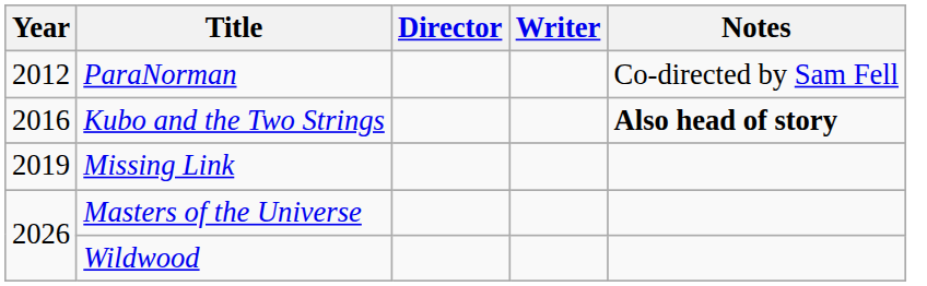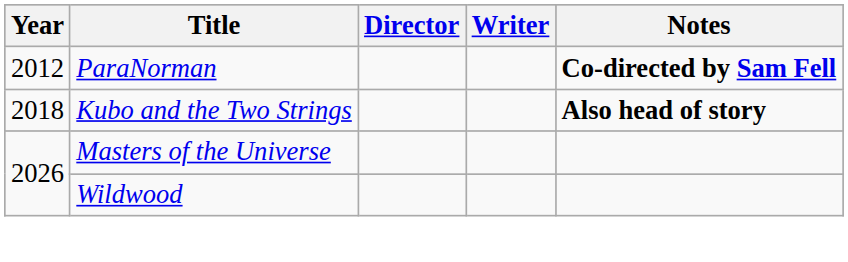ParaNorman | Notes: normal -> bold
Kubo and the Two Strings | Year: 2016 -> 2018
- row: 2019 | Missing Link
